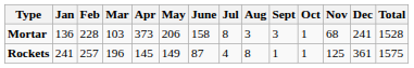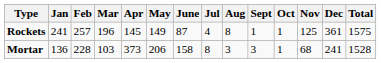rows swapped: Mortar <-> Rockets
